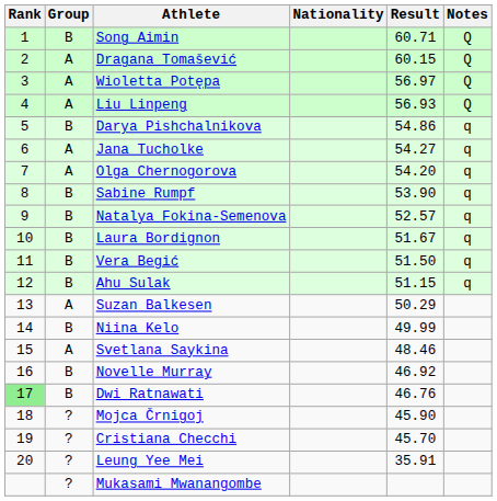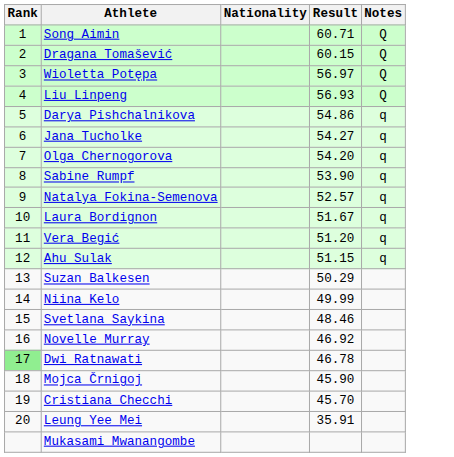- column: Group | B | A | A | A | B | A | A | B | B | B | B | B | A | B | A | B | B | ? | ? | ? | ?
Vera Begić | Result: 51.50 -> 51.20
Dwi Ratnawati | Result: 46.76 -> 46.78
